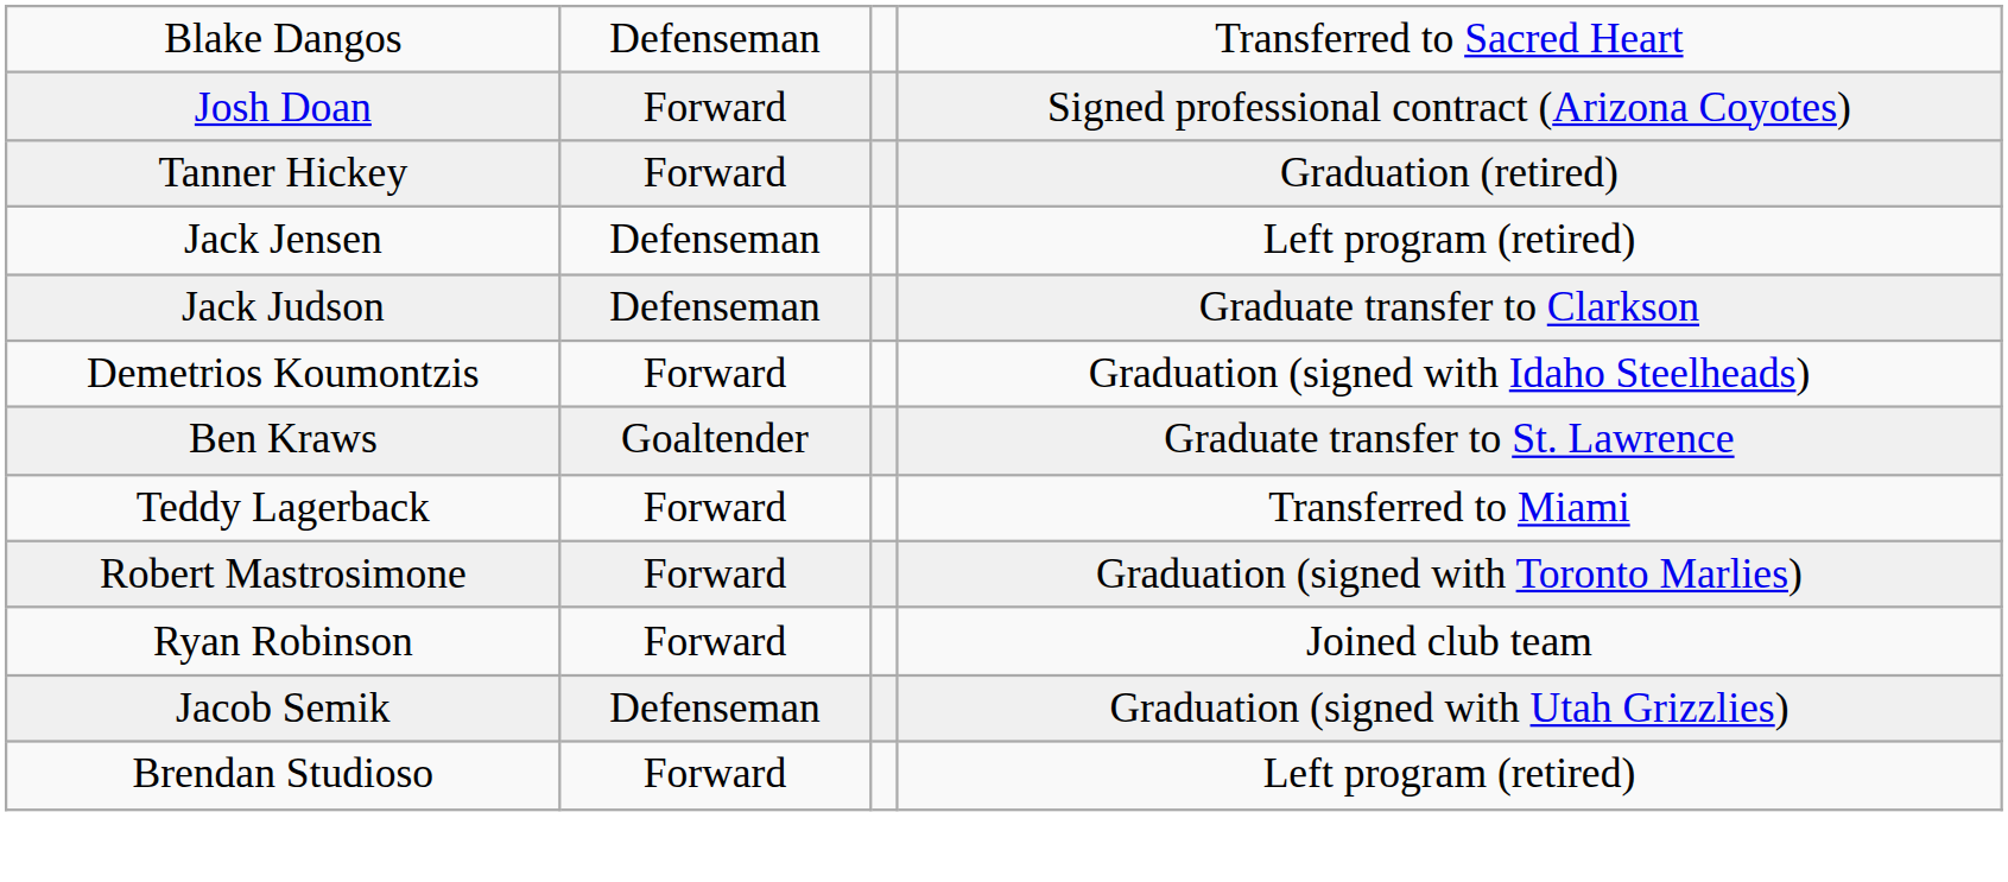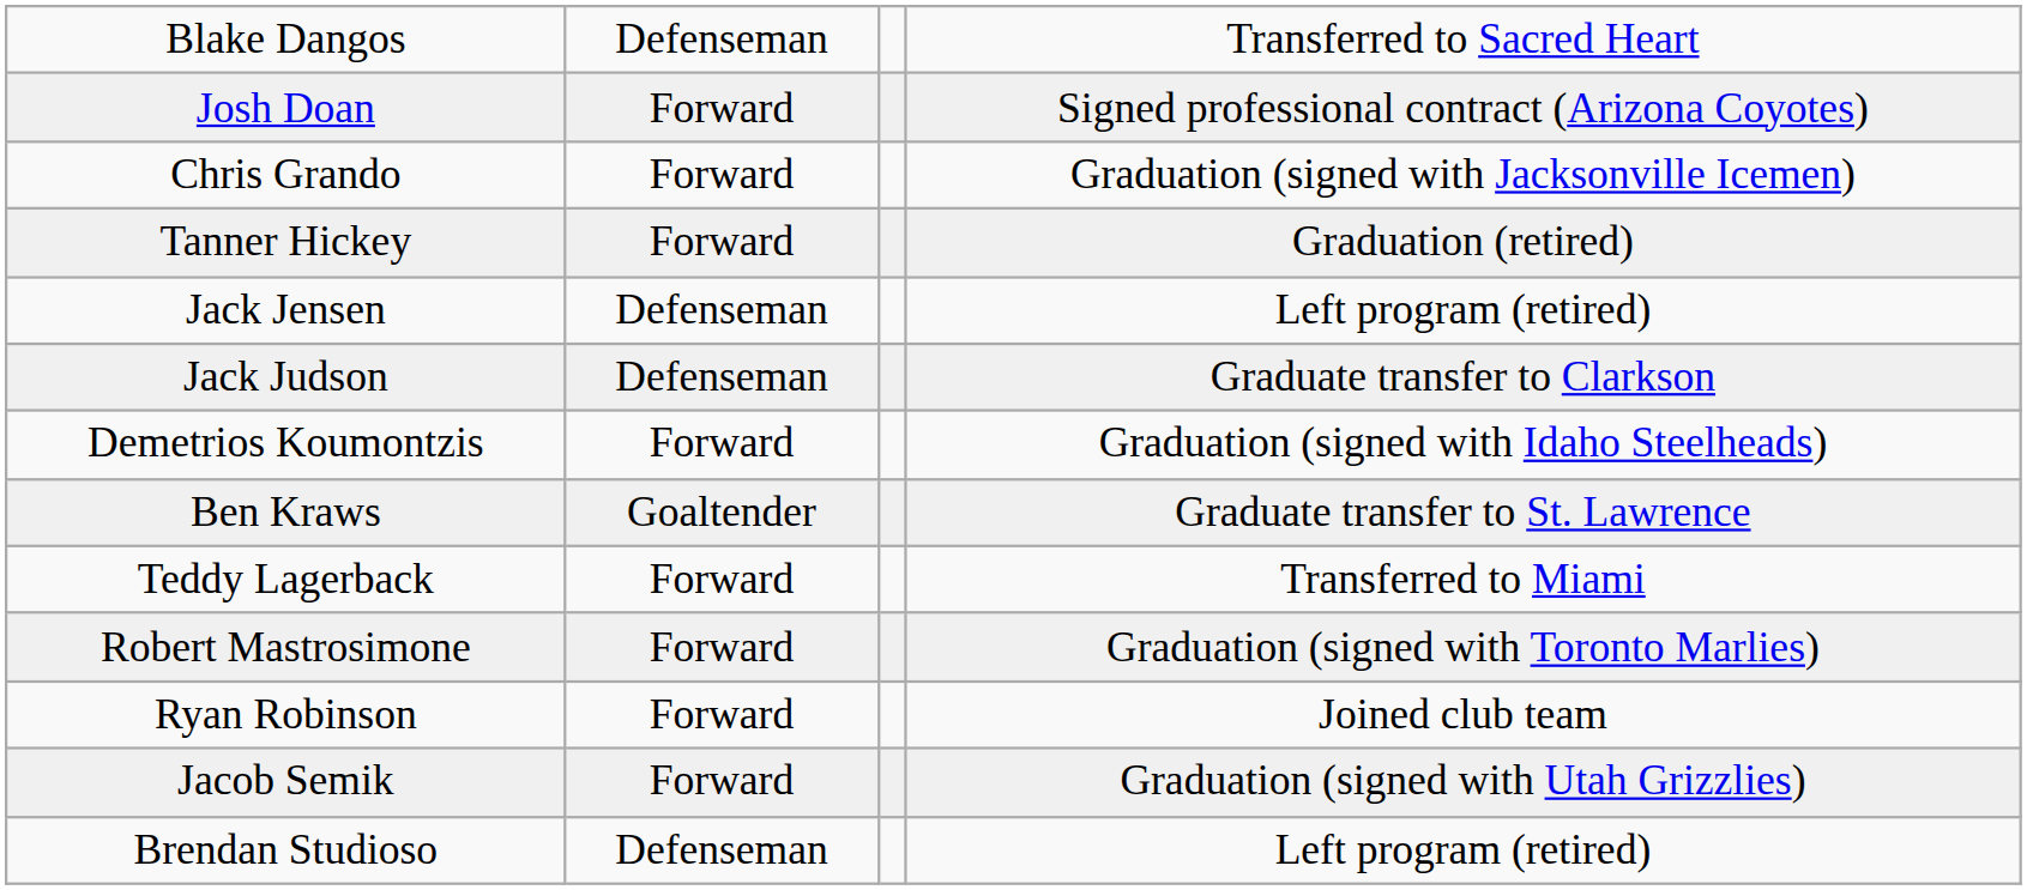+ row: Chris Grando | Forward | Graduation (signed with Jacksonville Icemen)
Jacob Semik | column 2: Defenseman -> Forward
Brendan Studioso | column 2: Forward -> Defenseman
